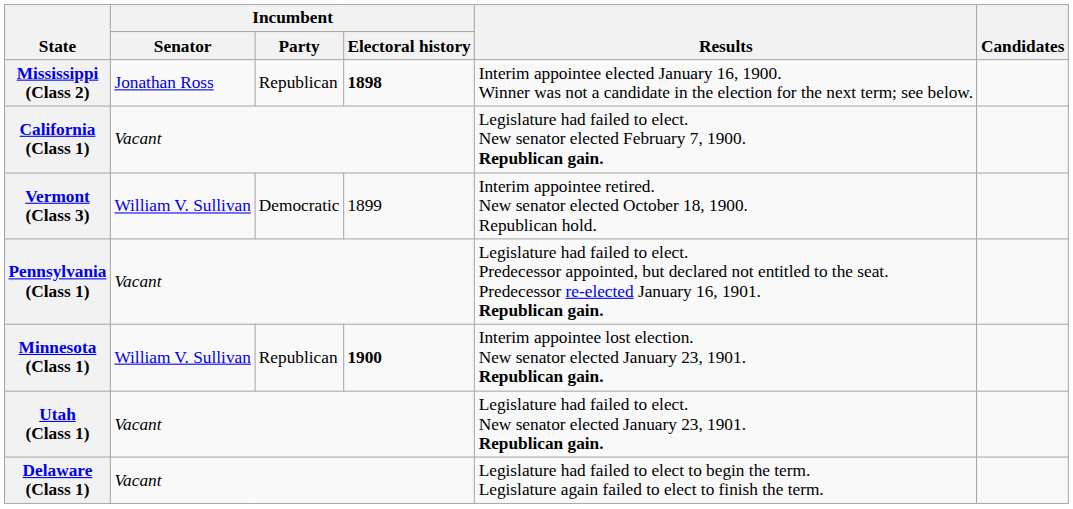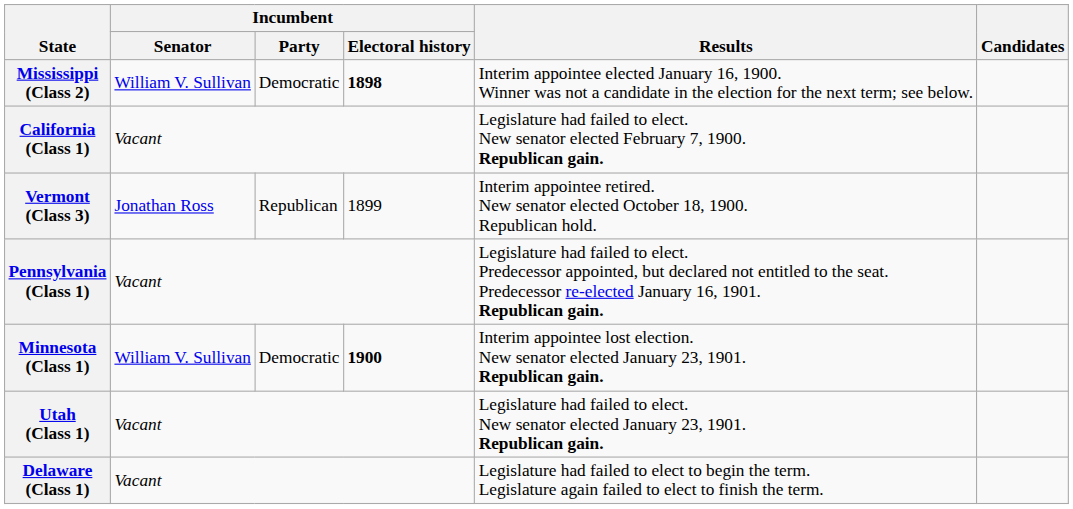Mississippi (Class 2) | Incumbent / Senator: Jonathan Ross -> William V. Sullivan
Mississippi (Class 2) | Incumbent / Party: Republican -> Democratic
Vermont (Class 3) | Incumbent / Senator: William V. Sullivan -> Jonathan Ross
Vermont (Class 3) | Incumbent / Party: Democratic -> Republican
Minnesota (Class 1) | Incumbent / Party: Republican -> Democratic
